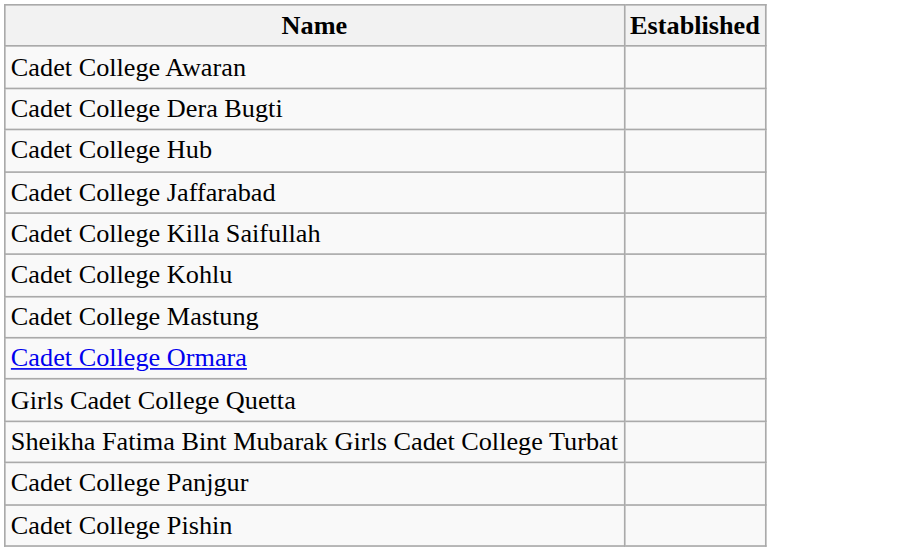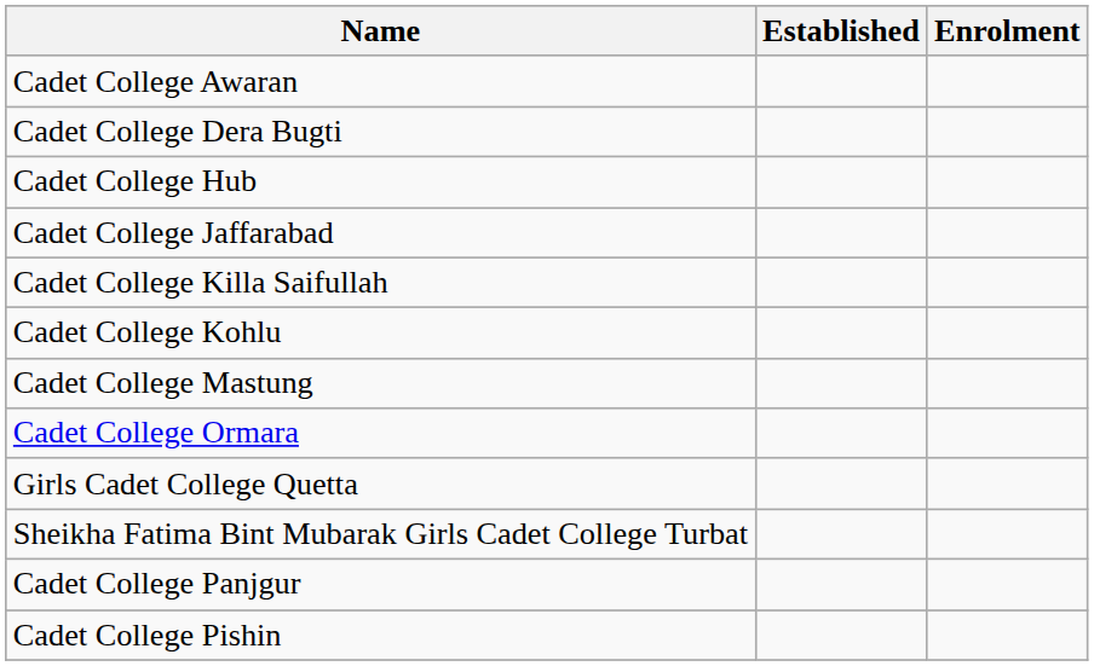+ column: Enrolment
